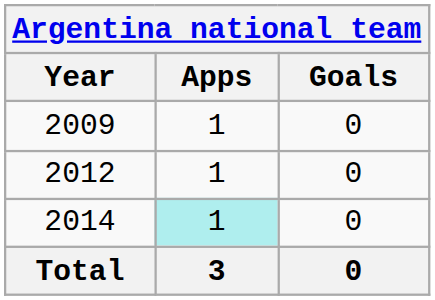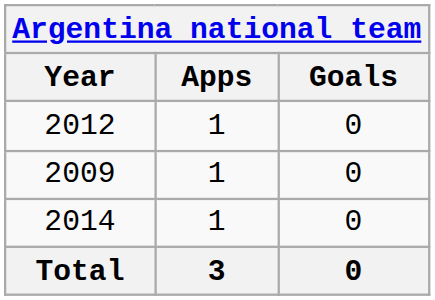rows swapped: 2009 <-> 2012
2014 | Apps: paleturquoise background -> no background
